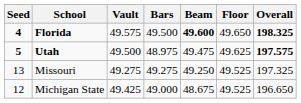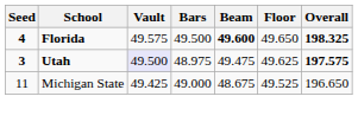Utah | Seed: 5 -> 3
Utah | Vault: no background -> lavender background
- row: 13 | Missouri | 49.275 | 49.275 | 49.250 | 49.525 | 197.325
Michigan State | Seed: 12 -> 11
